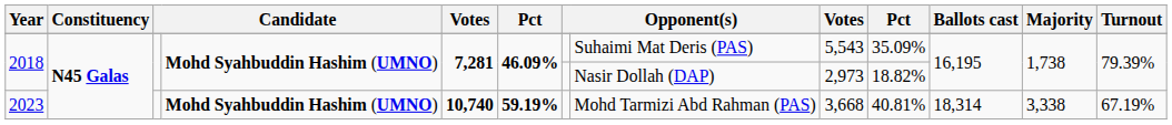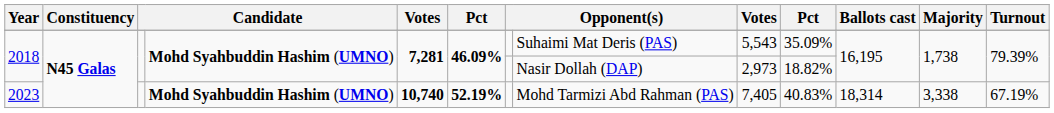2023 | column 6: 59.19% -> 52.19%
2023 | column 9: 3,668 -> 7,405
2023 | column 10: 40.81% -> 40.83%
